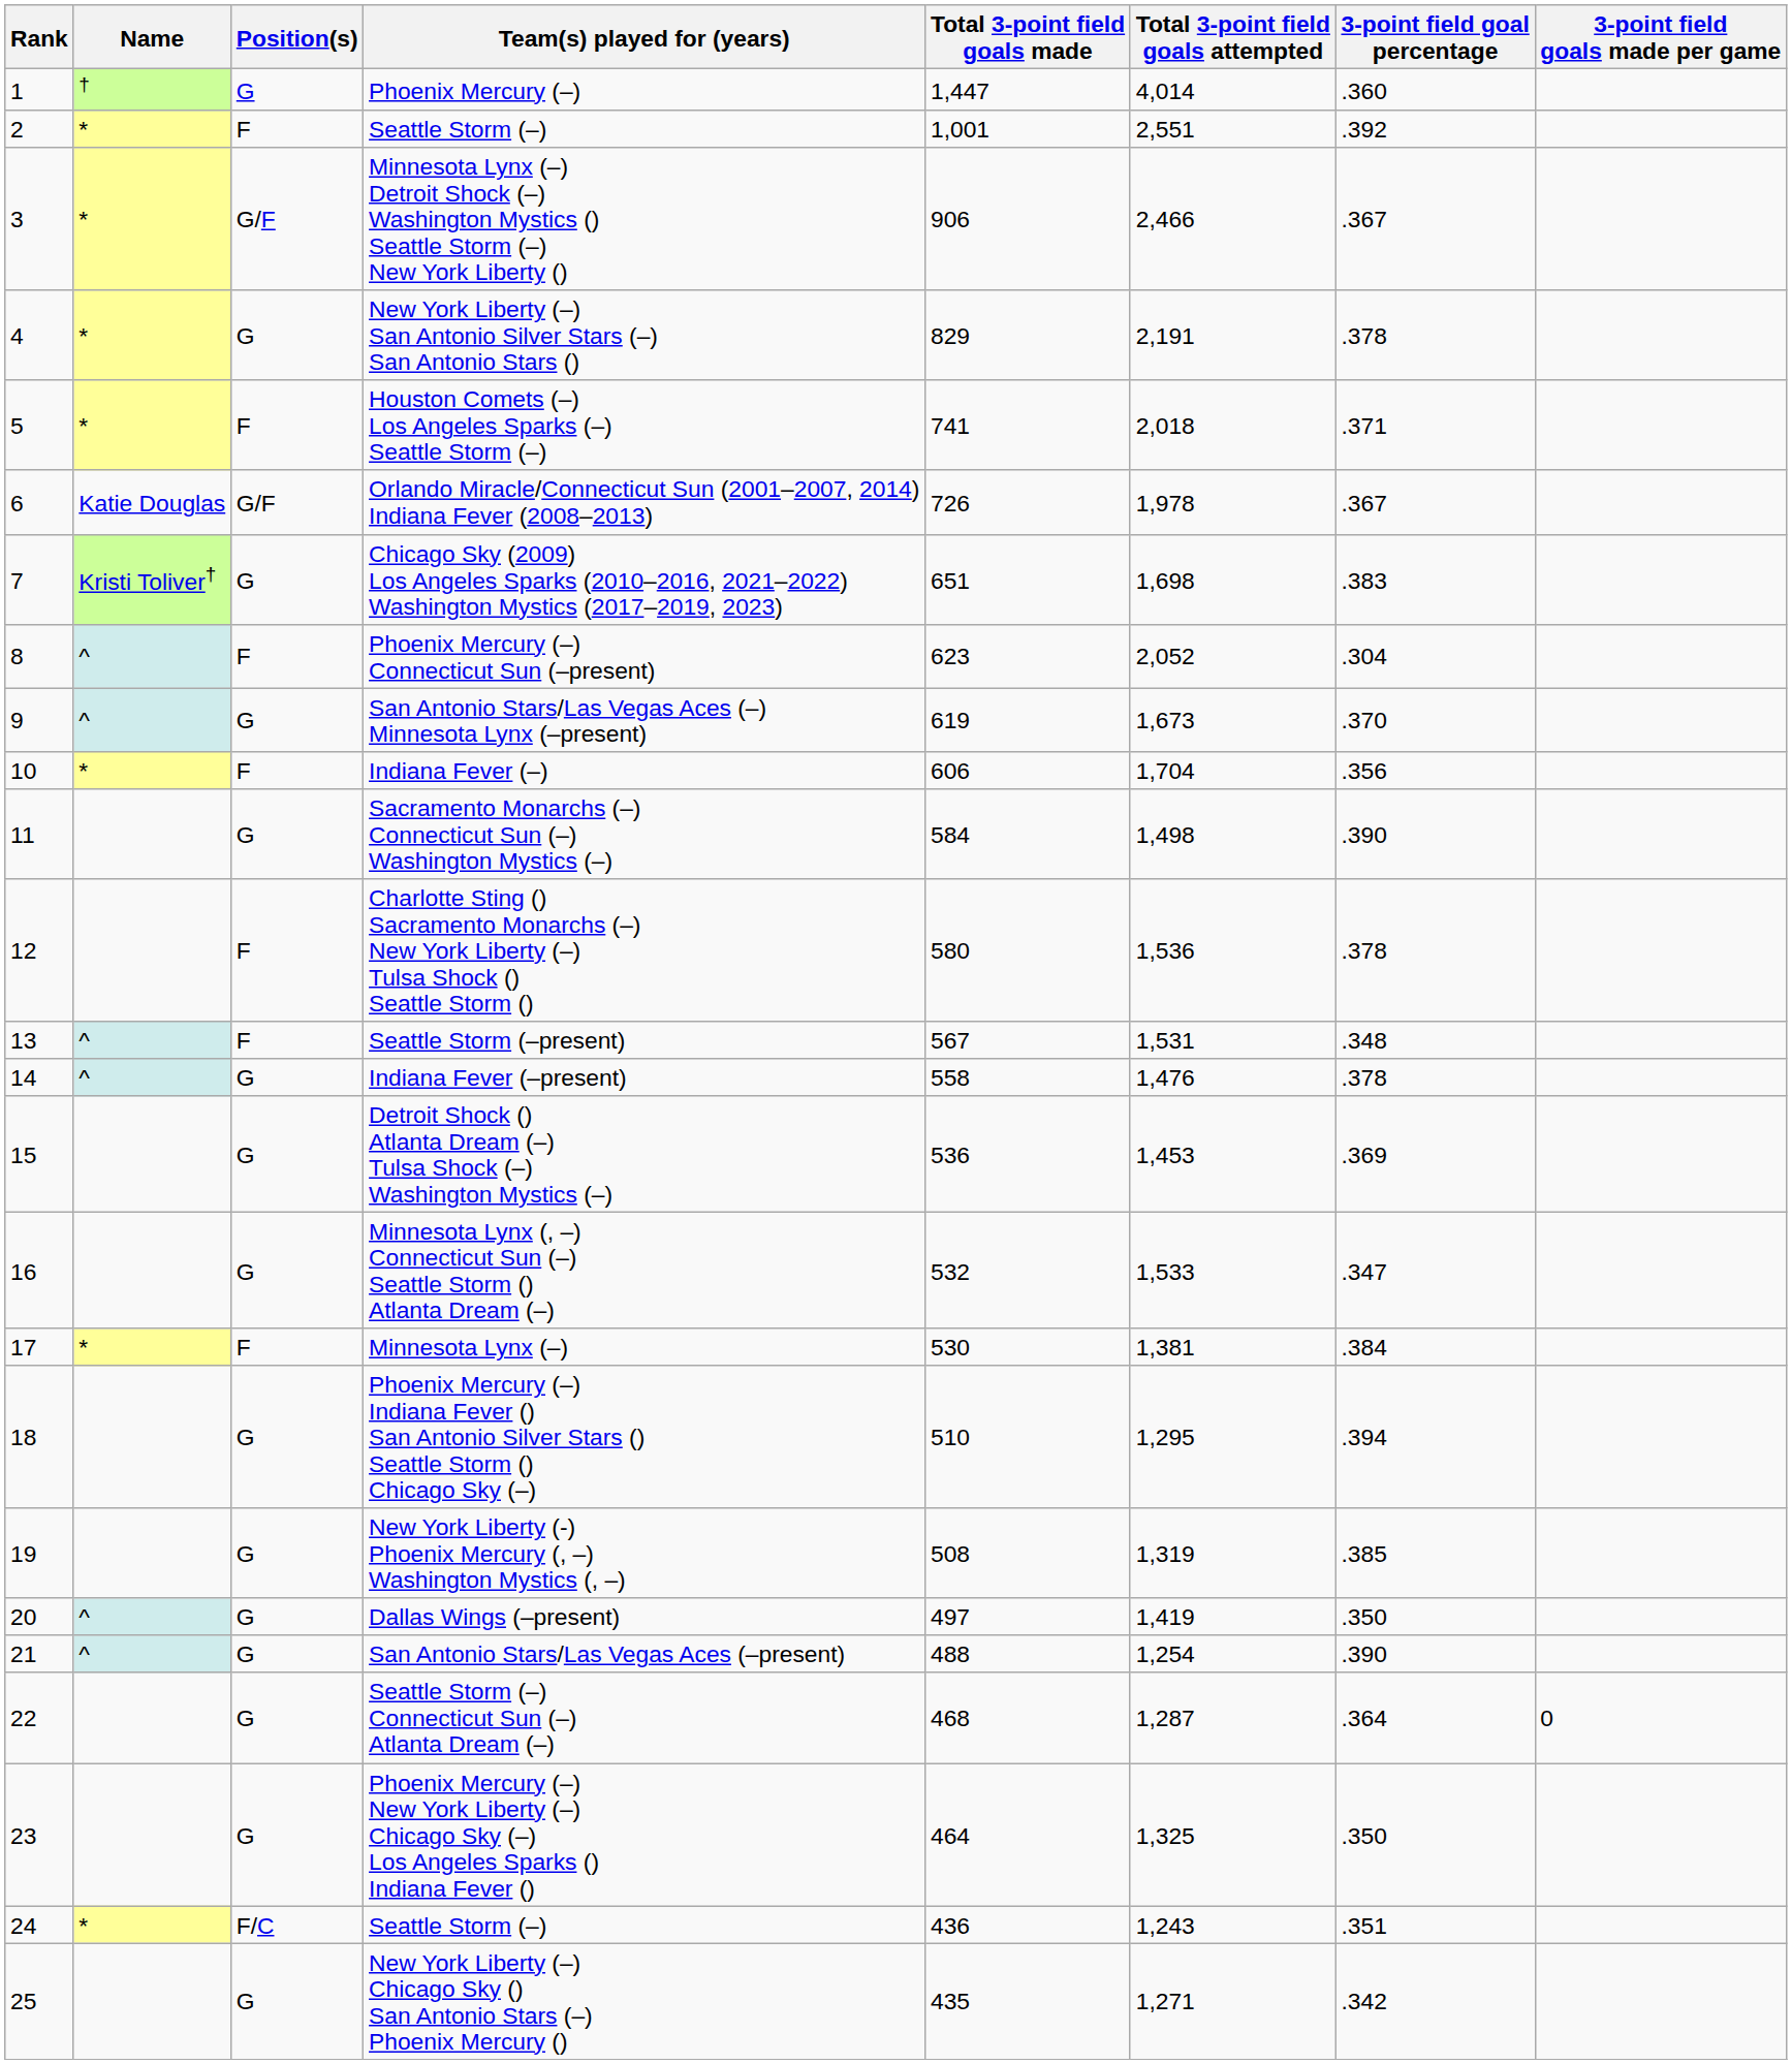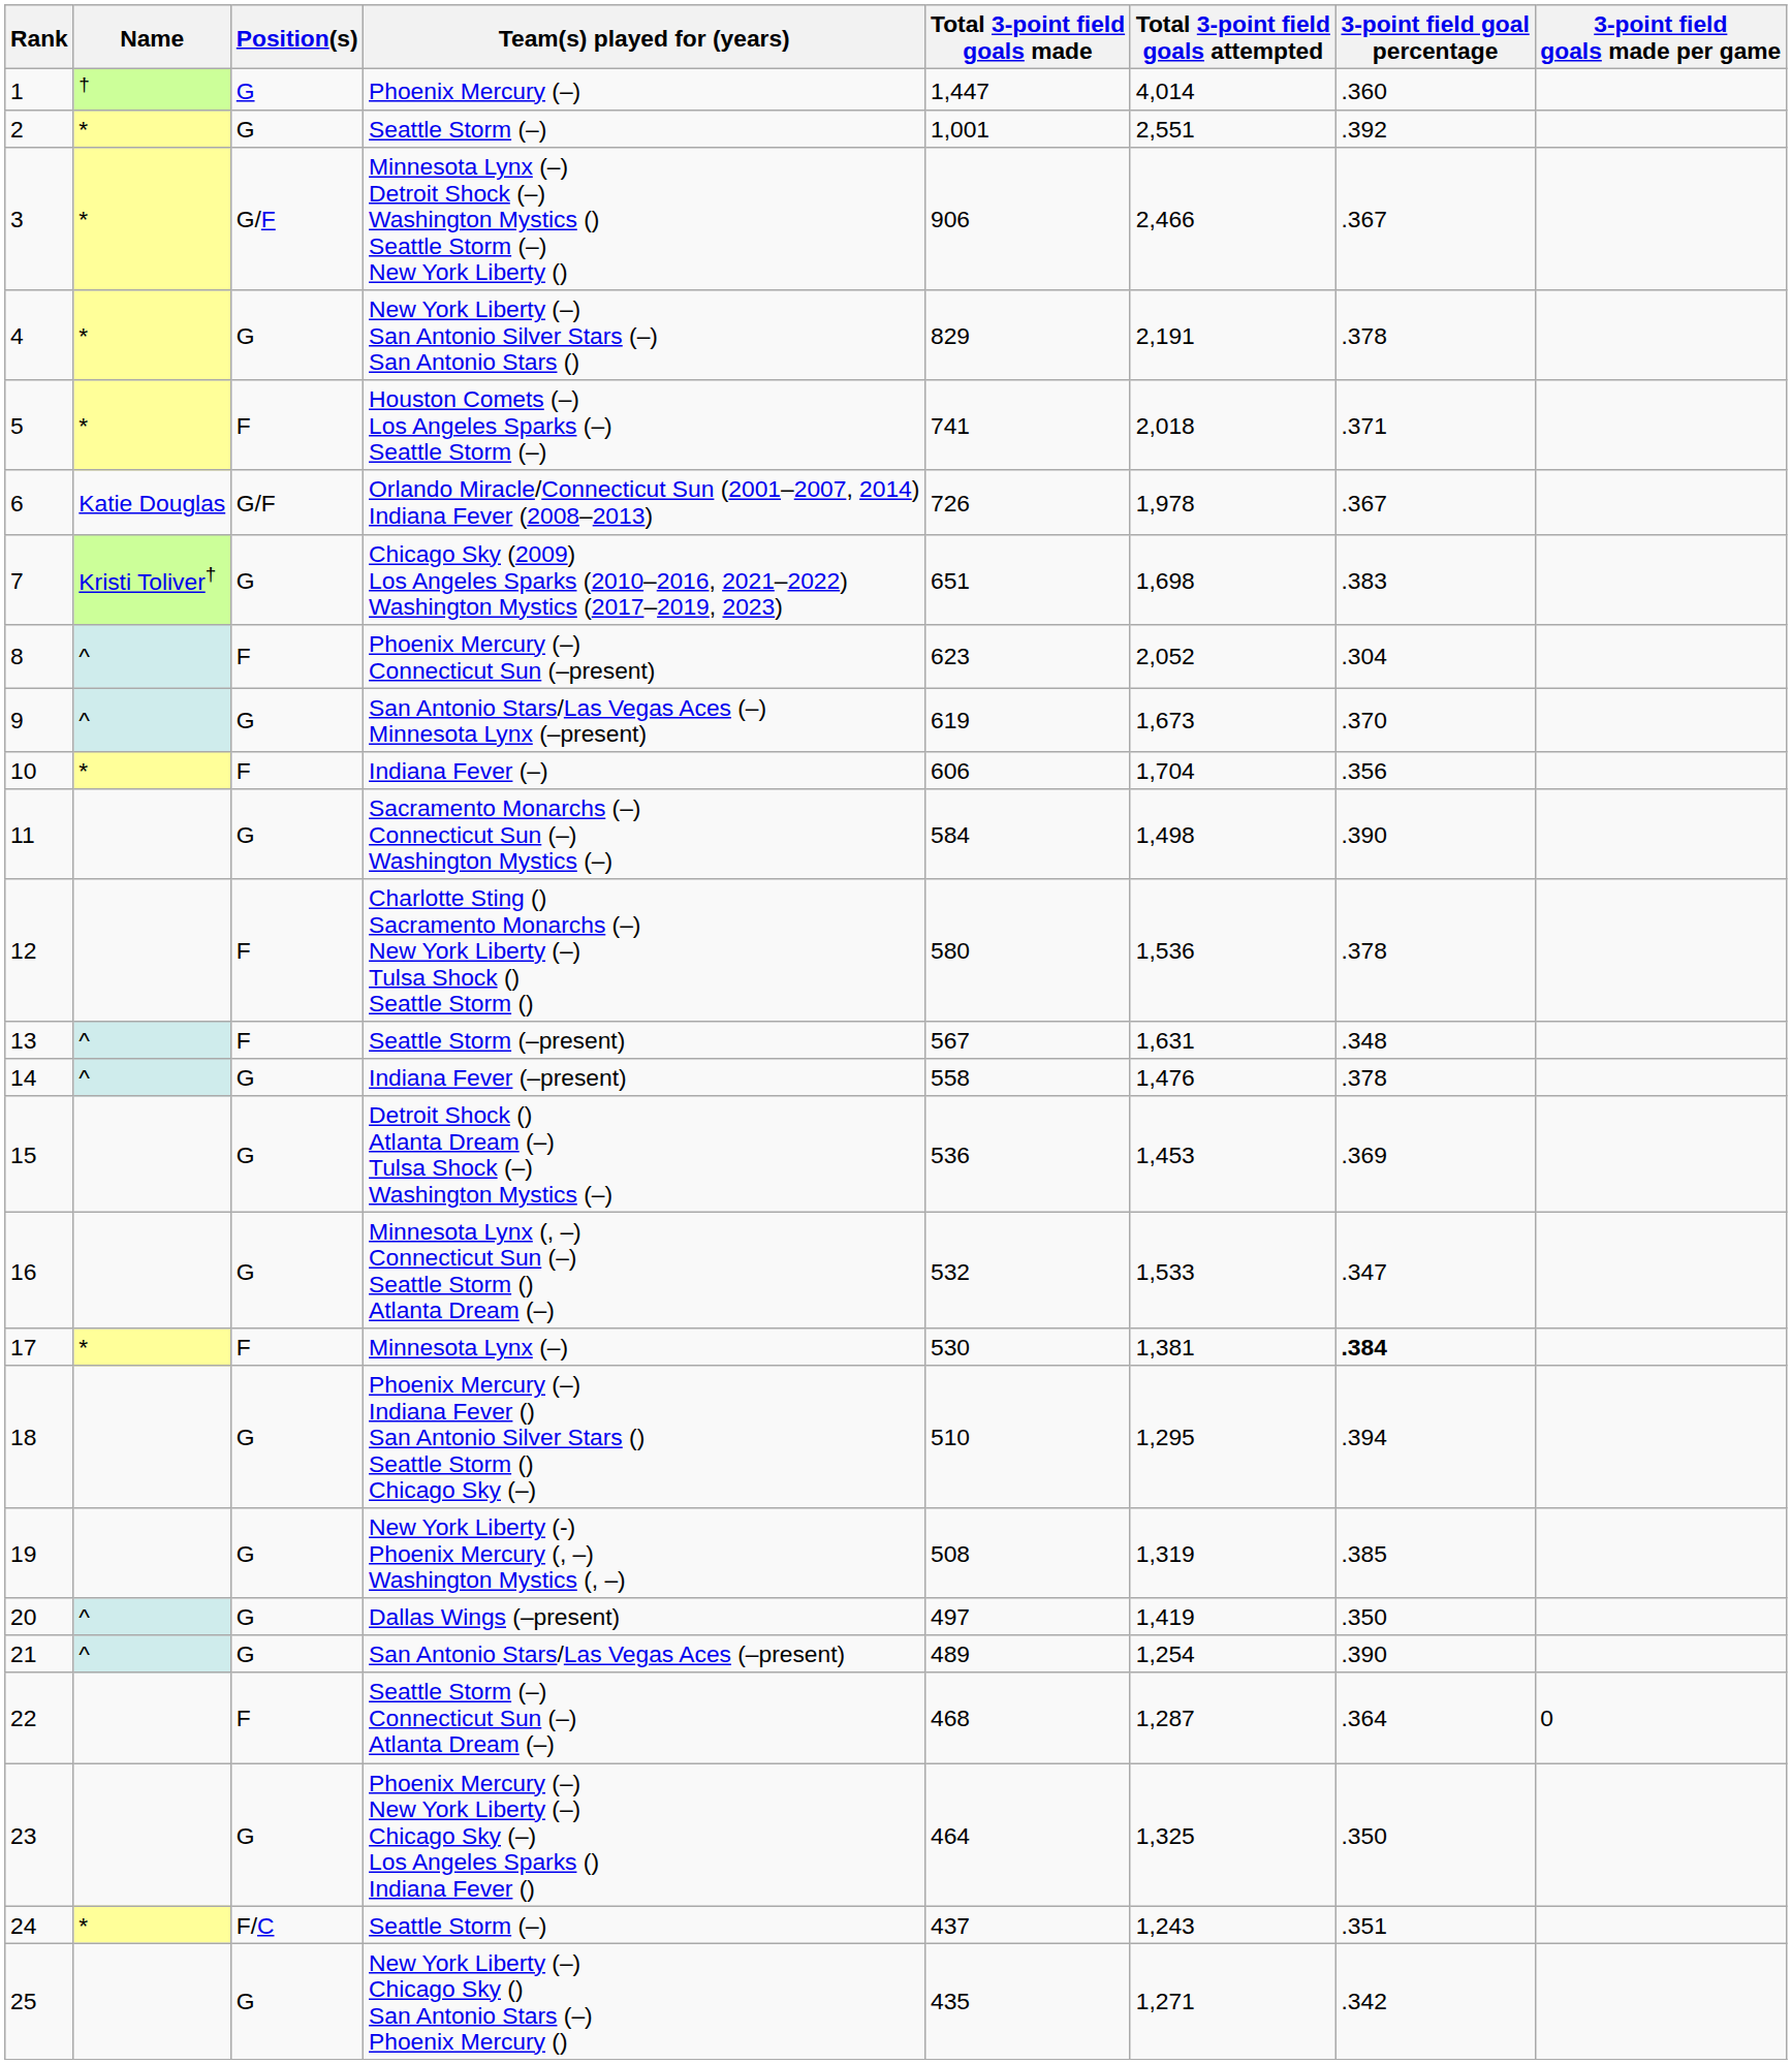2 / Seattle Storm (–) | Position(s): F -> G
Seattle Storm (–present) | Total 3-point field goals attempted: 1,531 -> 1,631
Minnesota Lynx (–) | 3-point field goal percentage: normal -> bold
San Antonio Stars/Las Vegas Aces (–present) | Total 3-point field goals made: 488 -> 489
Seattle Storm (–) Connecticut Sun (–) Atlanta Dream (–) | Position(s): G -> F
24 / Seattle Storm (–) | Total 3-point field goals made: 436 -> 437
